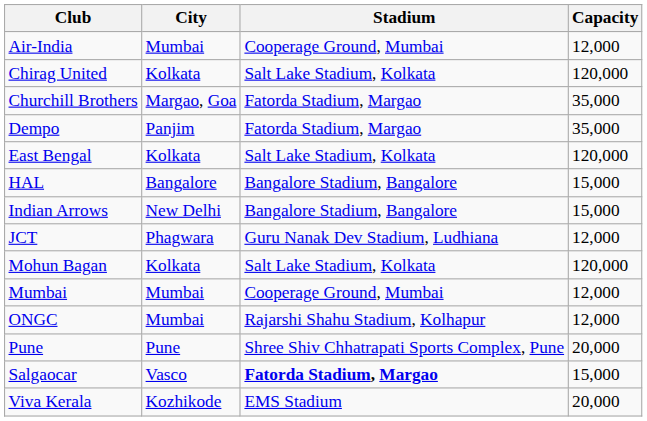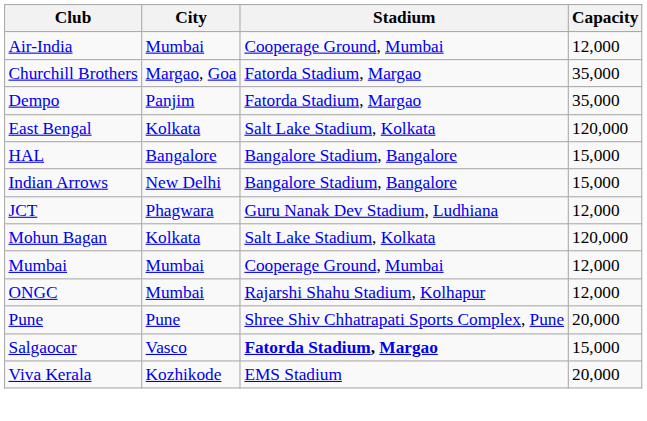- row: Chirag United | Kolkata | Salt Lake Stadium, Kolkata | 120,000
